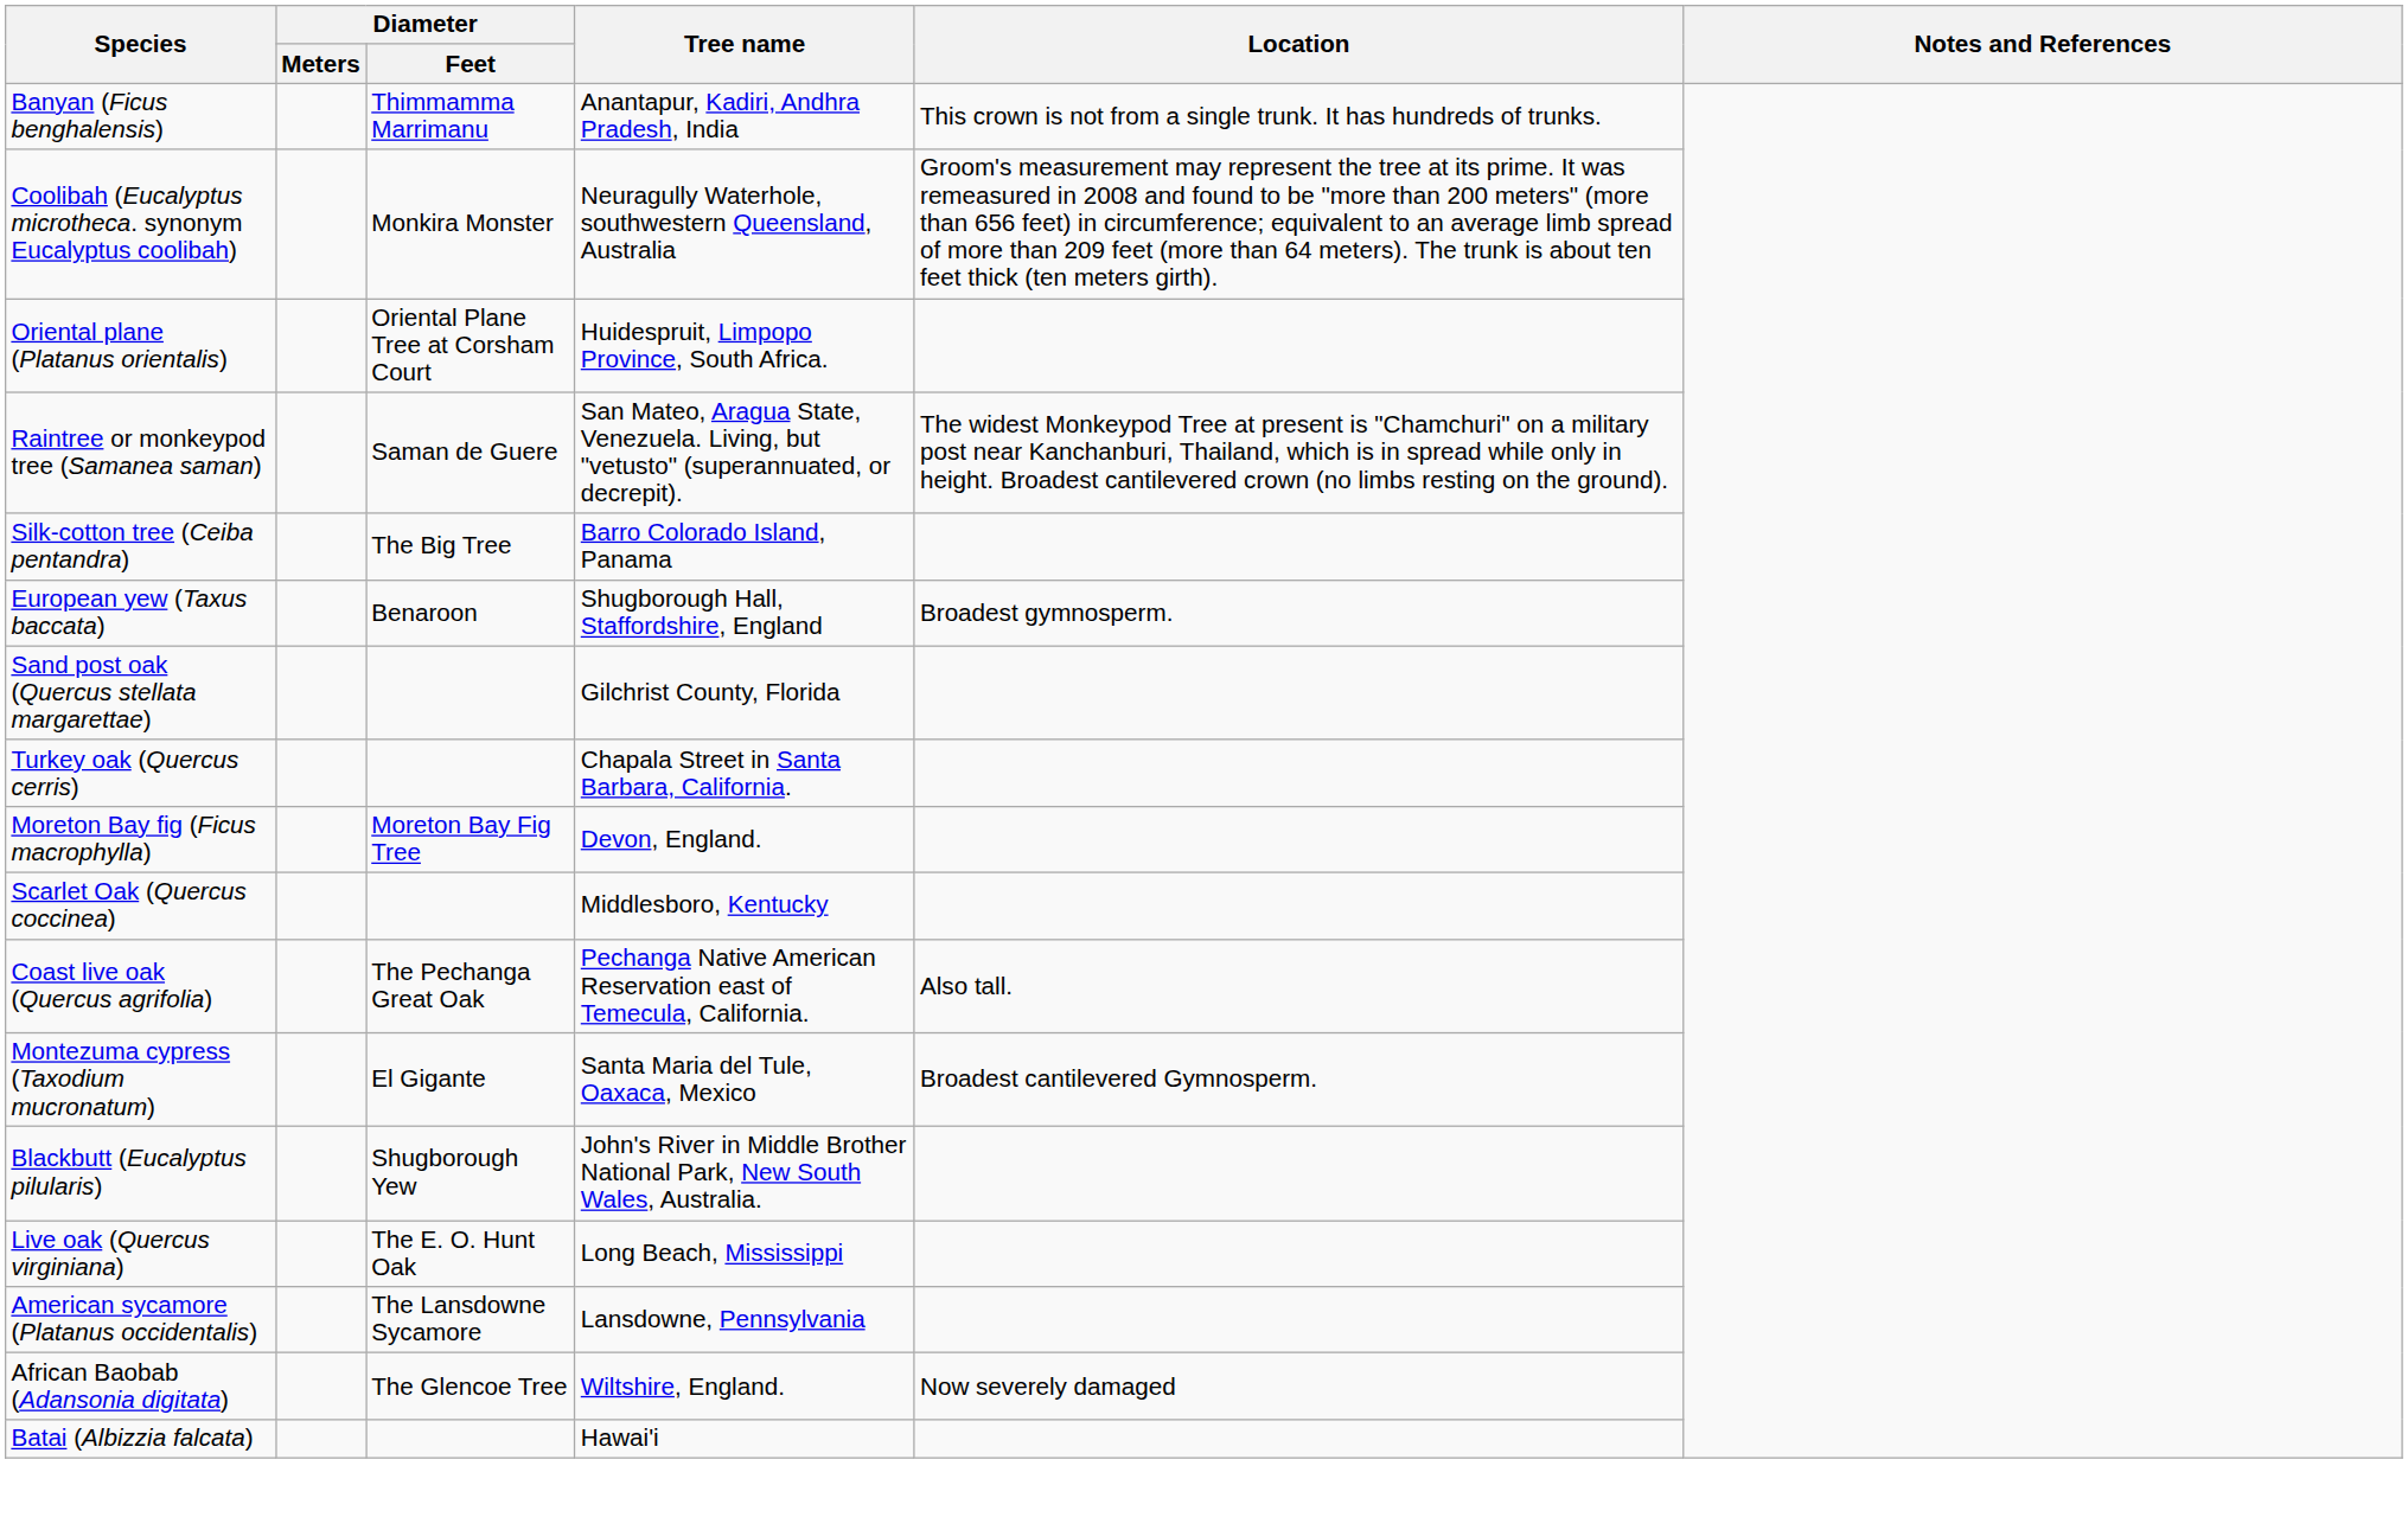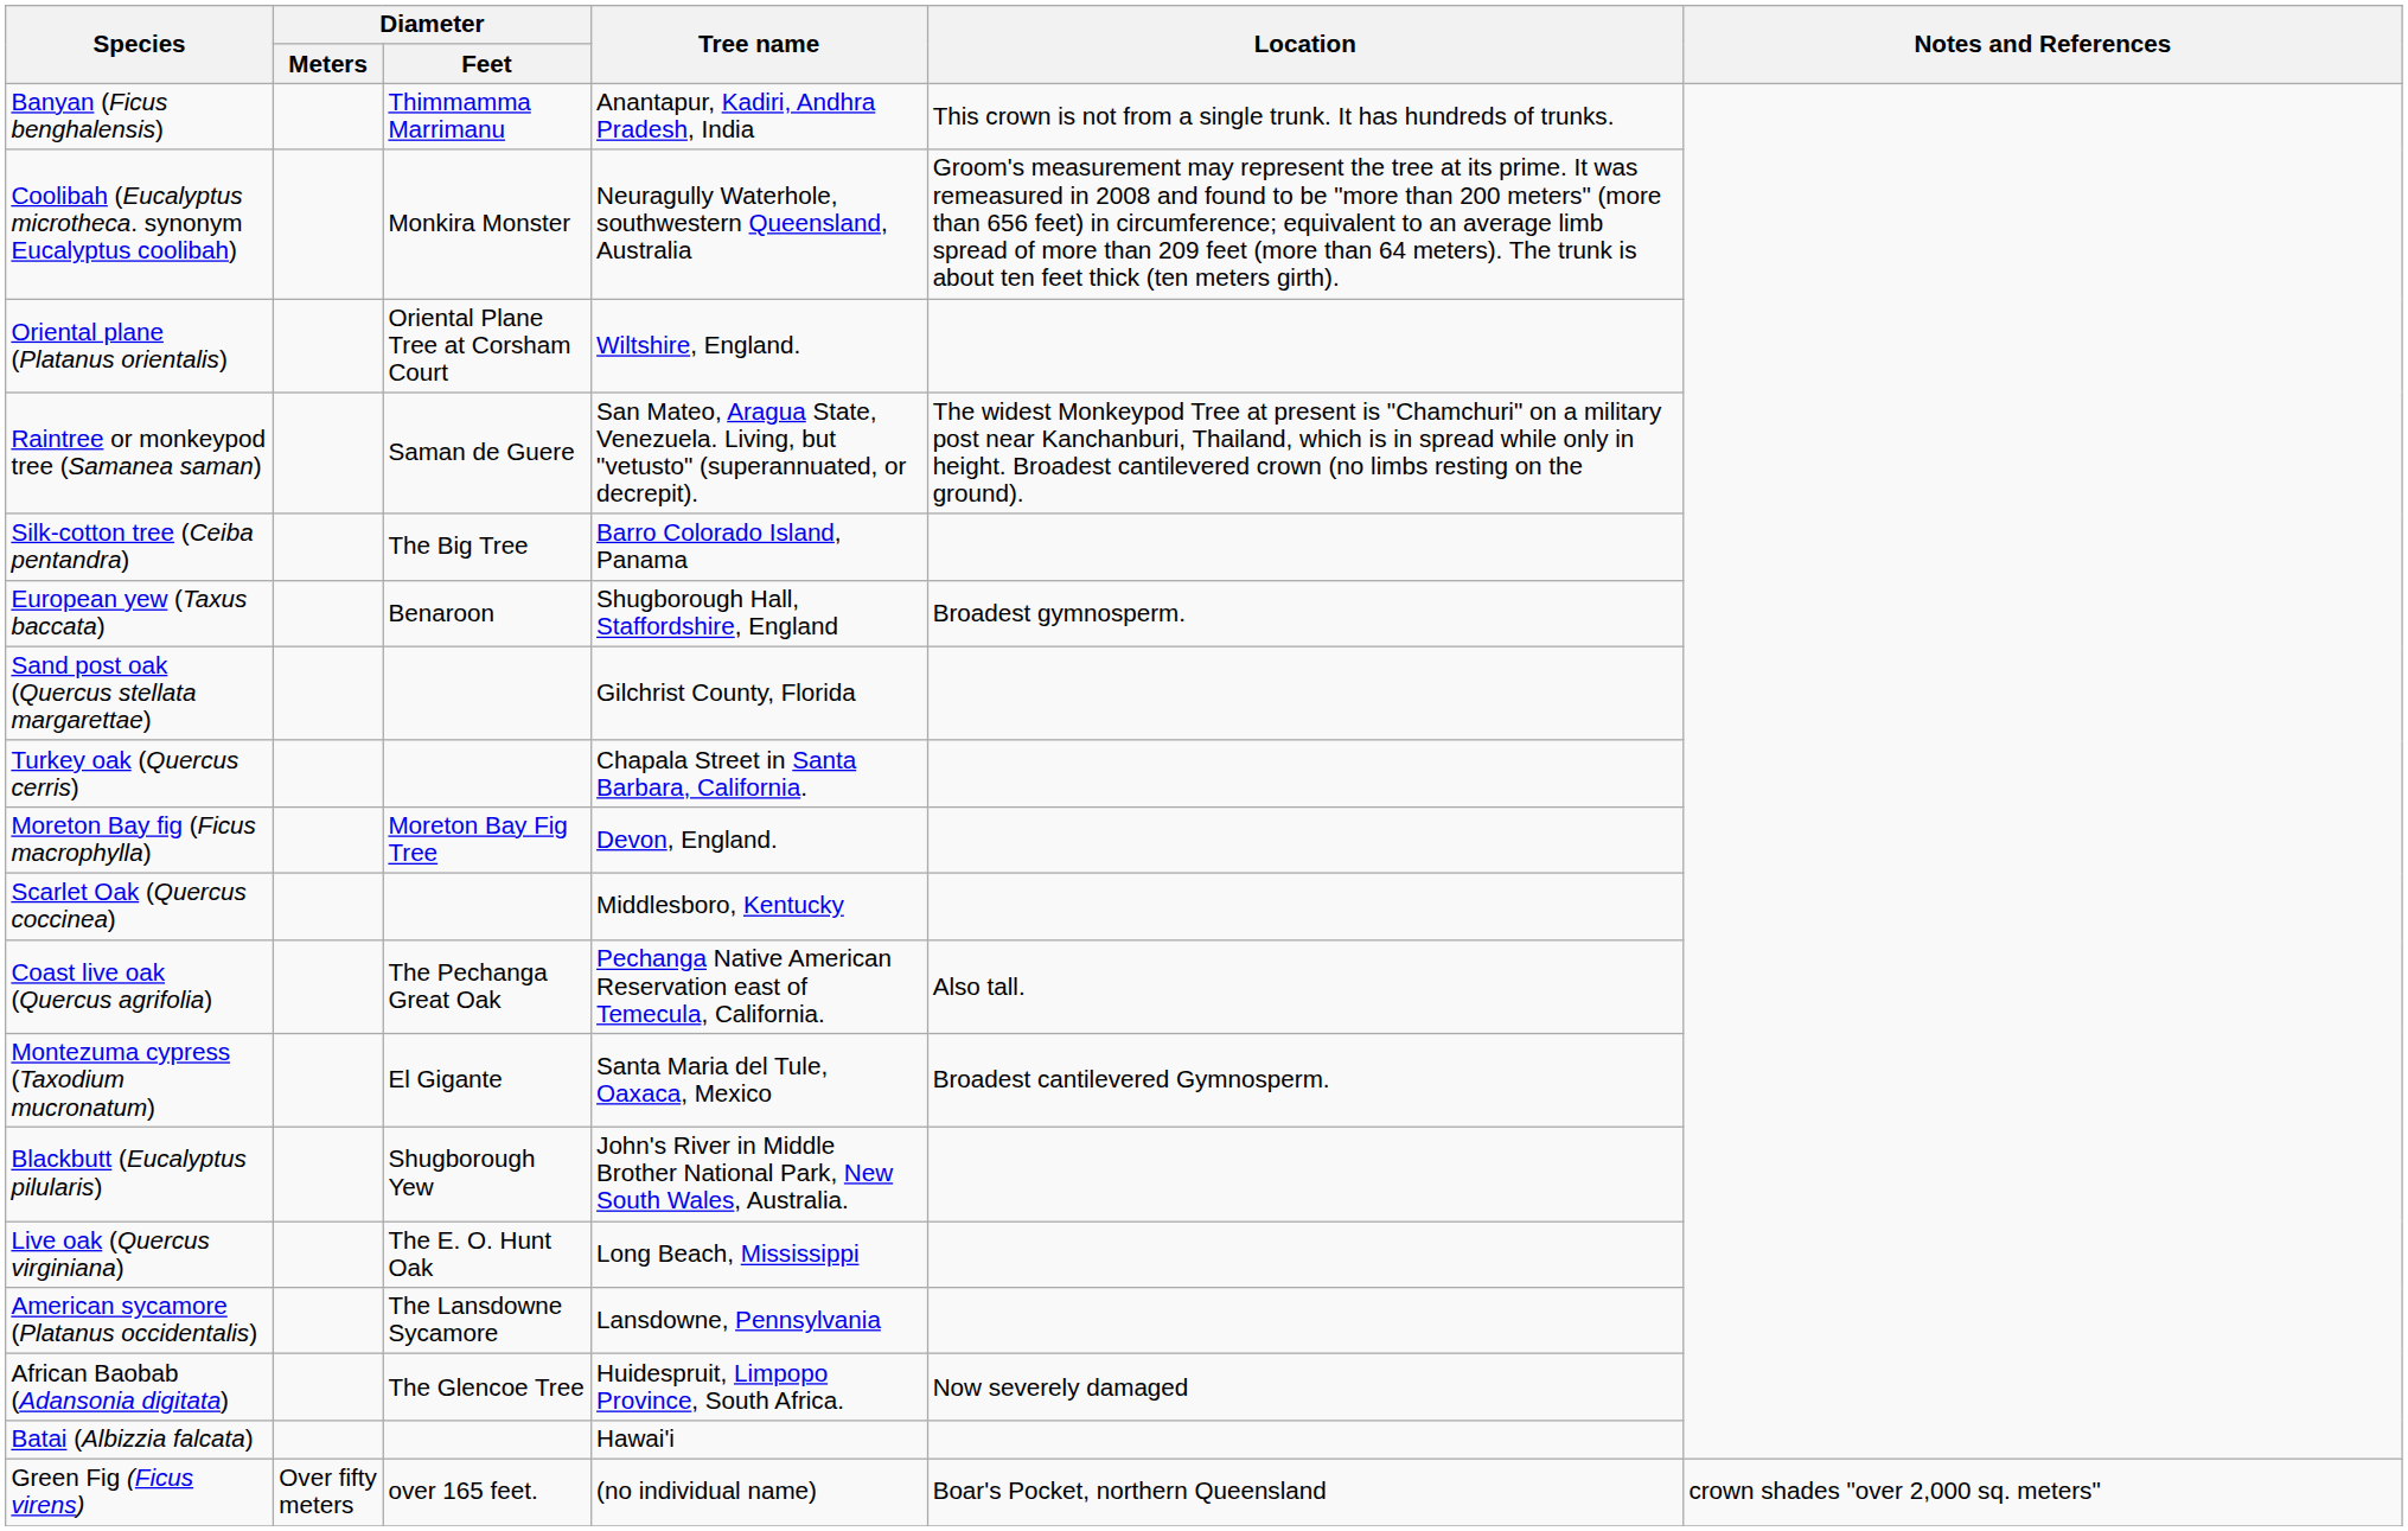Oriental plane (Platanus orientalis) | Tree name: Huidespruit, Limpopo Province, South Africa. -> Wiltshire, England.
African Baobab (Adansonia digitata) | Tree name: Wiltshire, England. -> Huidespruit, Limpopo Province, South Africa.
+ row: Green Fig (Ficus virens) | Over fifty meters | over 165 feet. | (no individual name) | Boar's Pocket, northern Queensland | crown shades "over 2,000 sq. meters"
